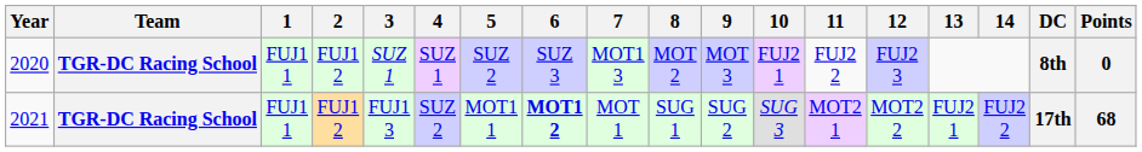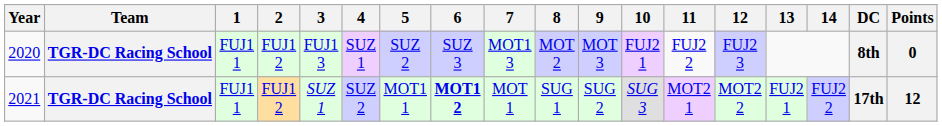2020 | 3: SUZ 1 -> FUJ1 3
2021 | 3: FUJ1 3 -> SUZ 1
2021 | Points: 68 -> 12
